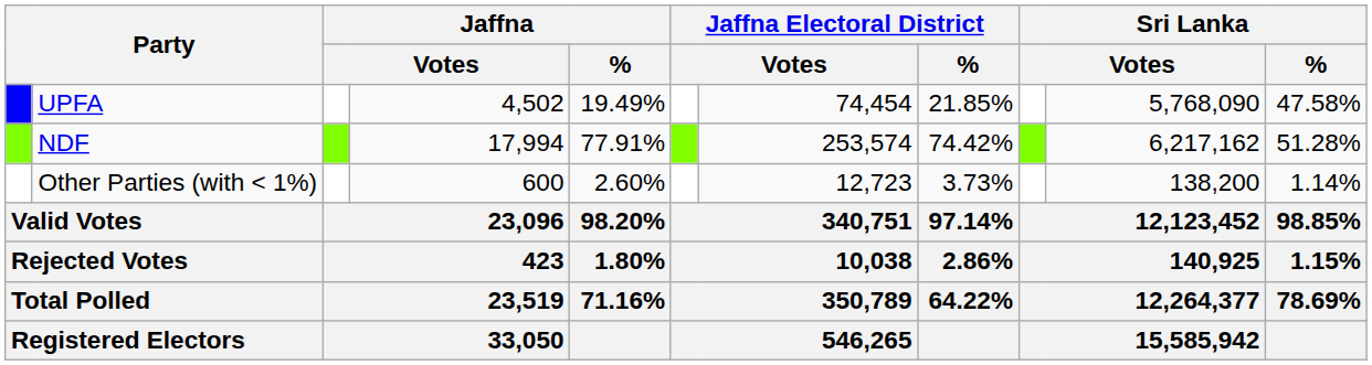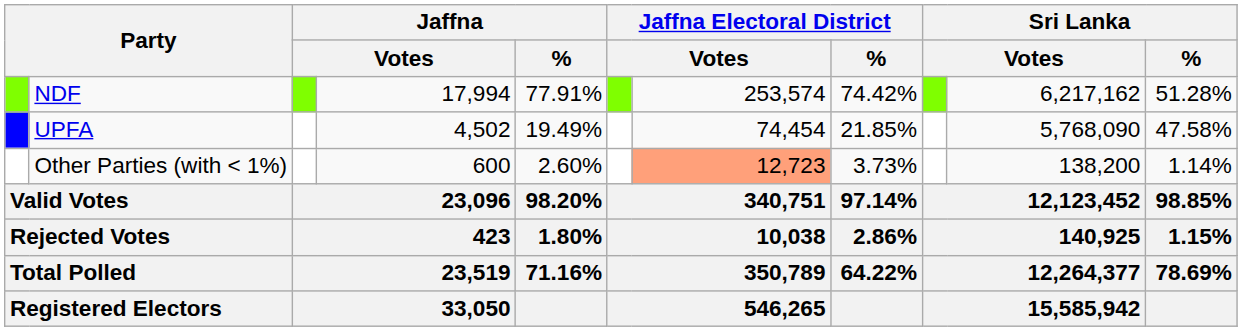rows swapped: NDF <-> UPFA
Other Parties (with < 1%) | column 7: no background -> lightsalmon background
